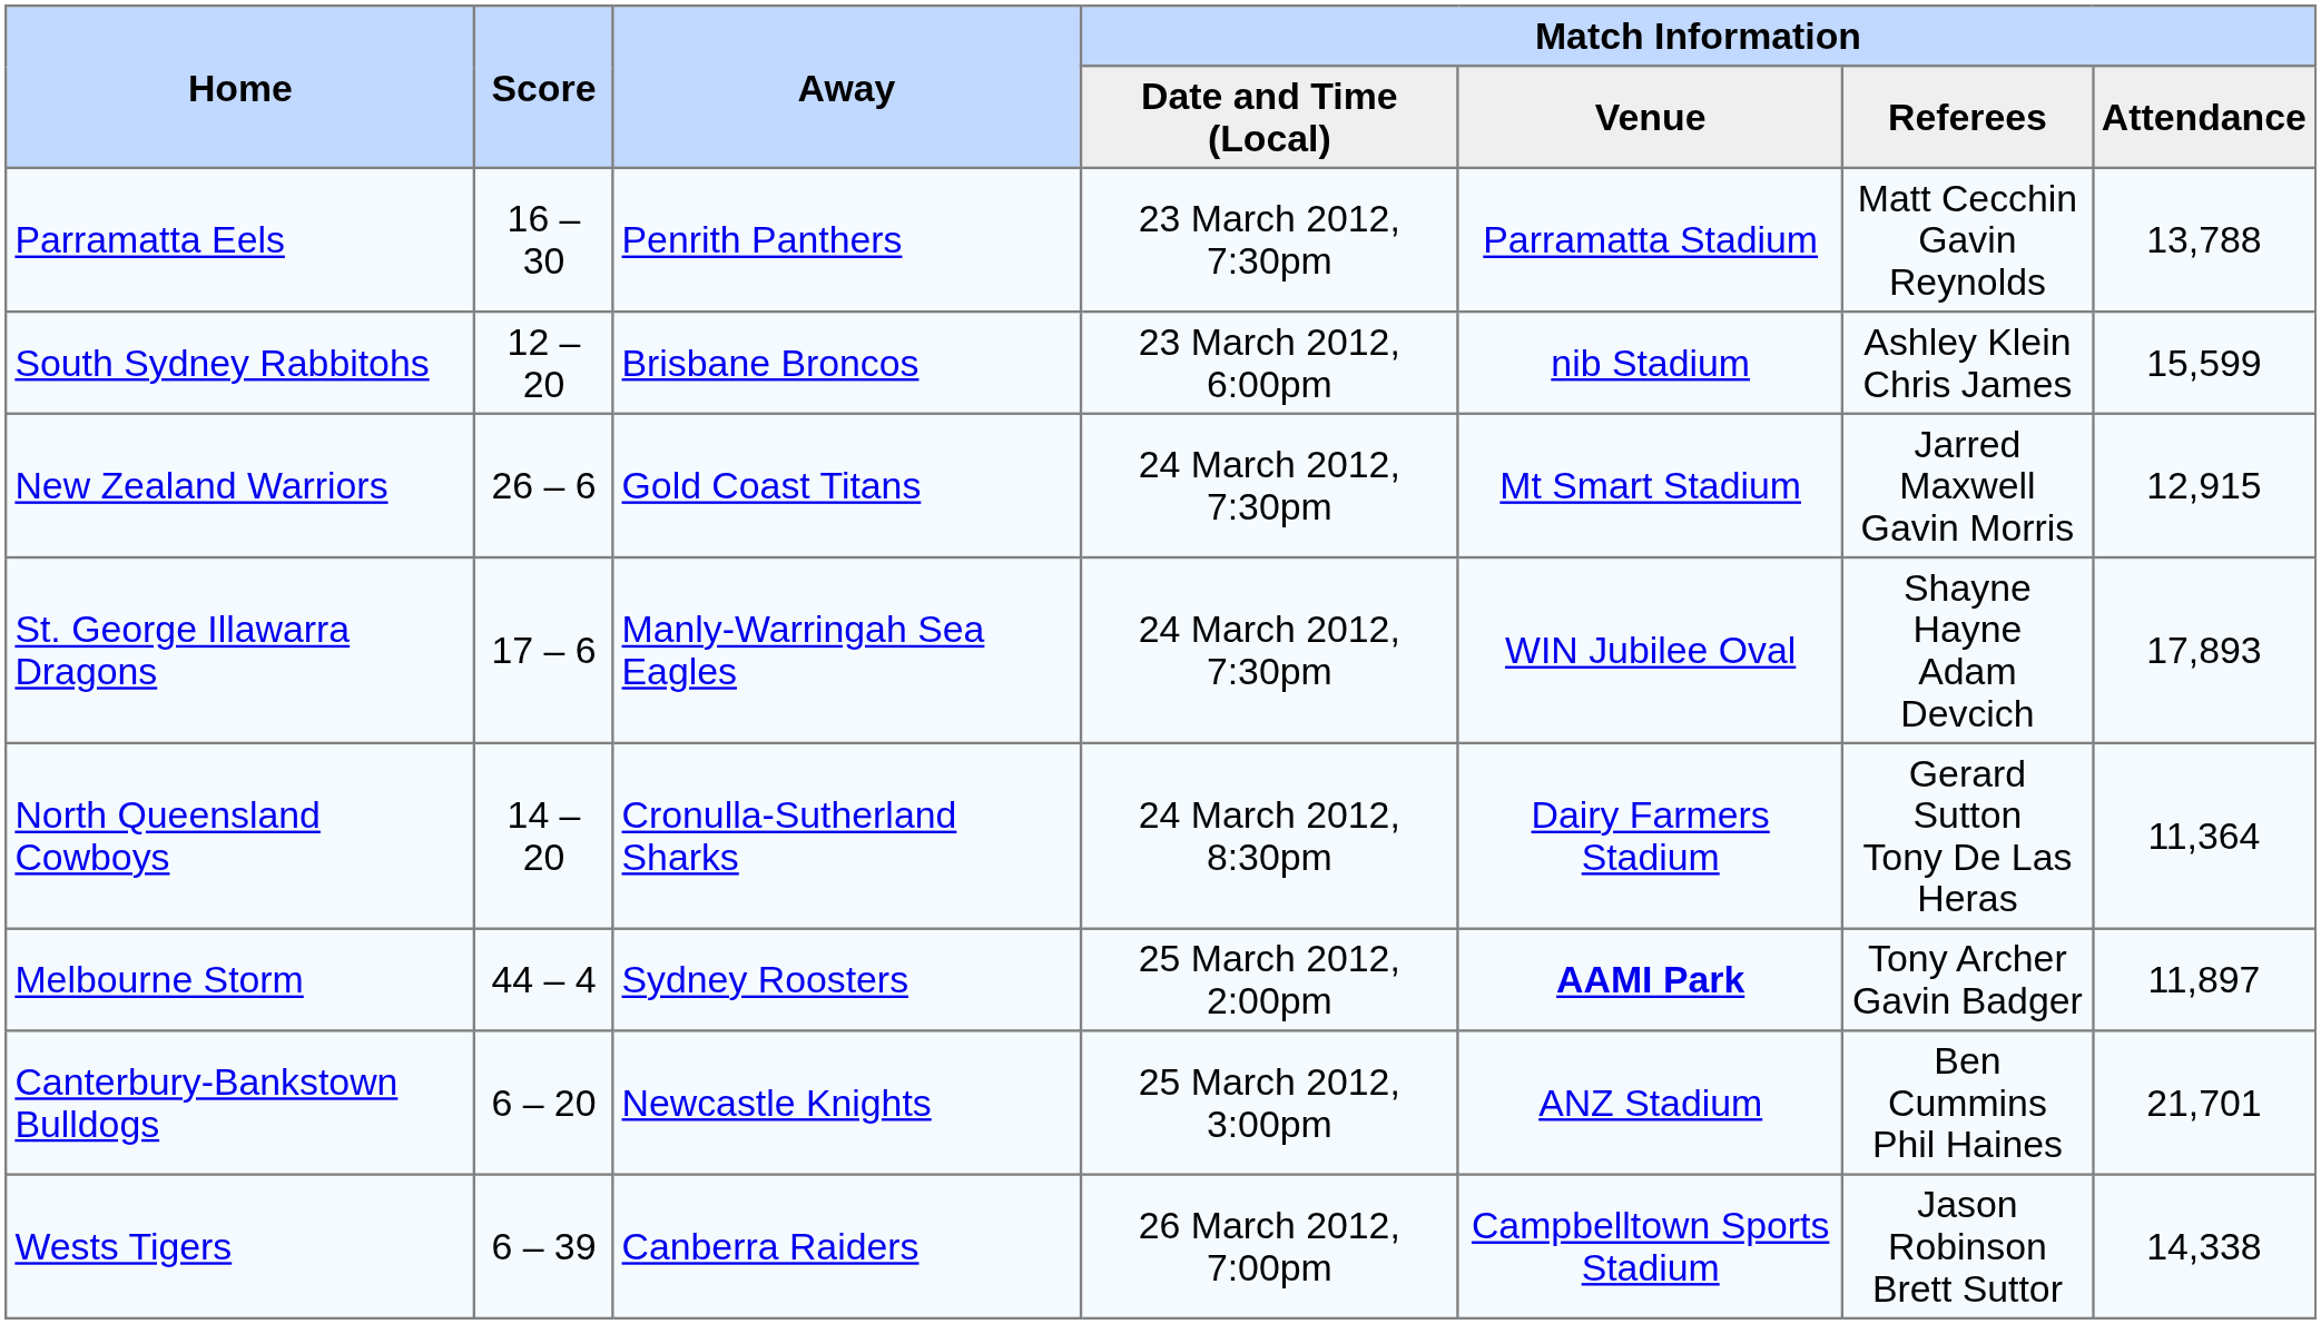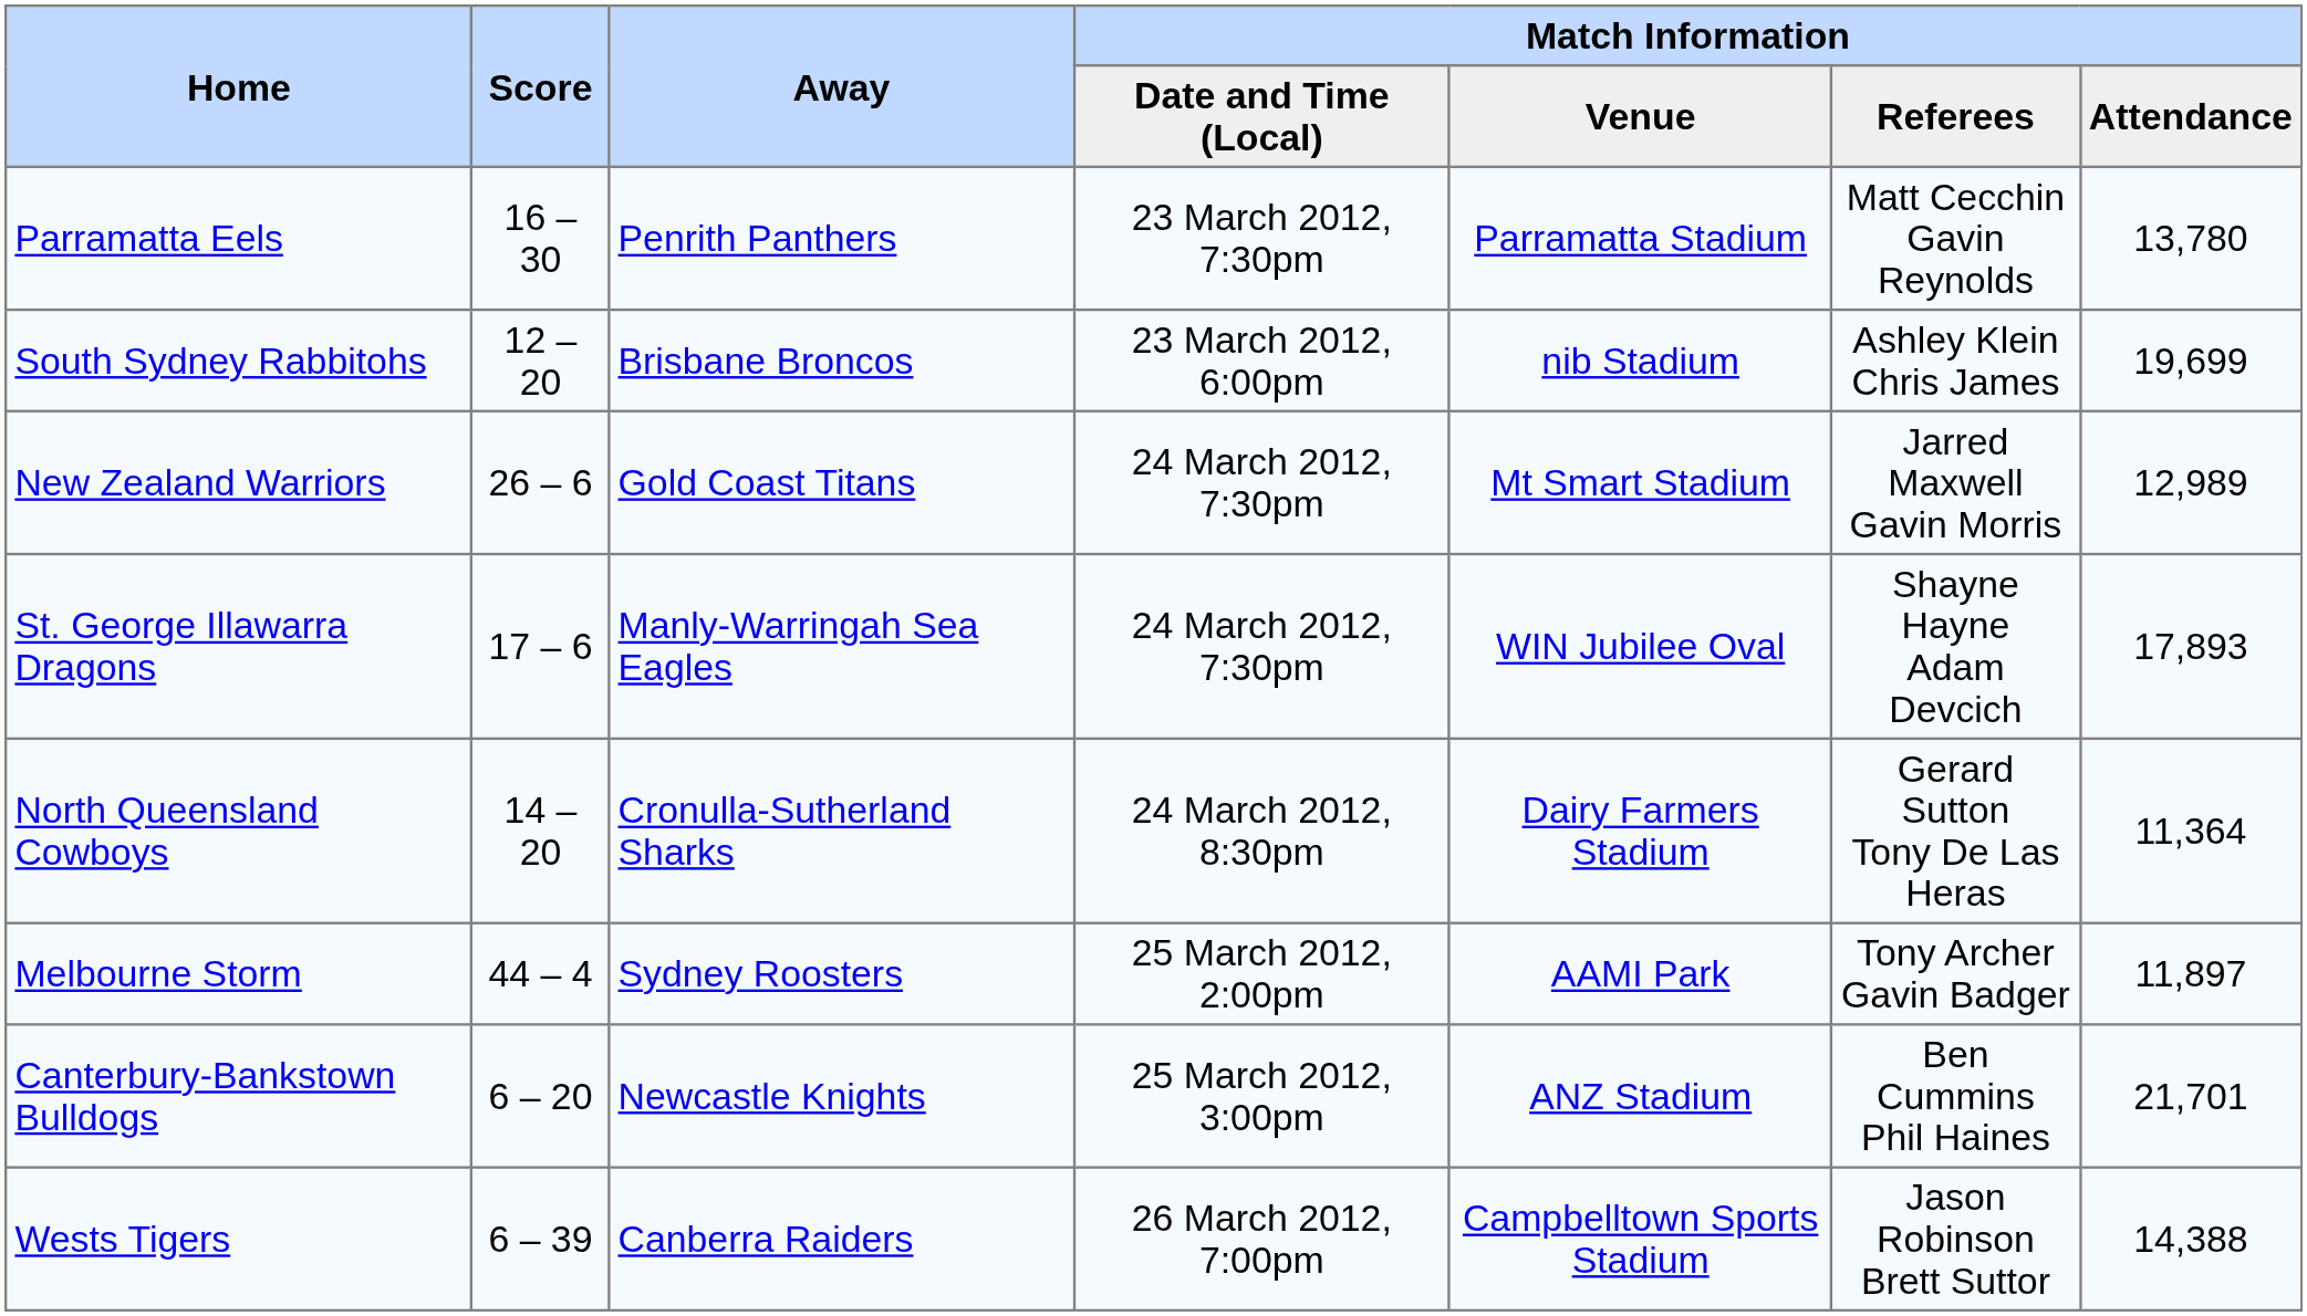Parramatta Eels | Match Information / Attendance: 13,788 -> 13,780
South Sydney Rabbitohs | Match Information / Attendance: 15,599 -> 19,699
New Zealand Warriors | Match Information / Attendance: 12,915 -> 12,989
Melbourne Storm | Match Information / Venue: bold -> normal
Wests Tigers | Match Information / Attendance: 14,338 -> 14,388
